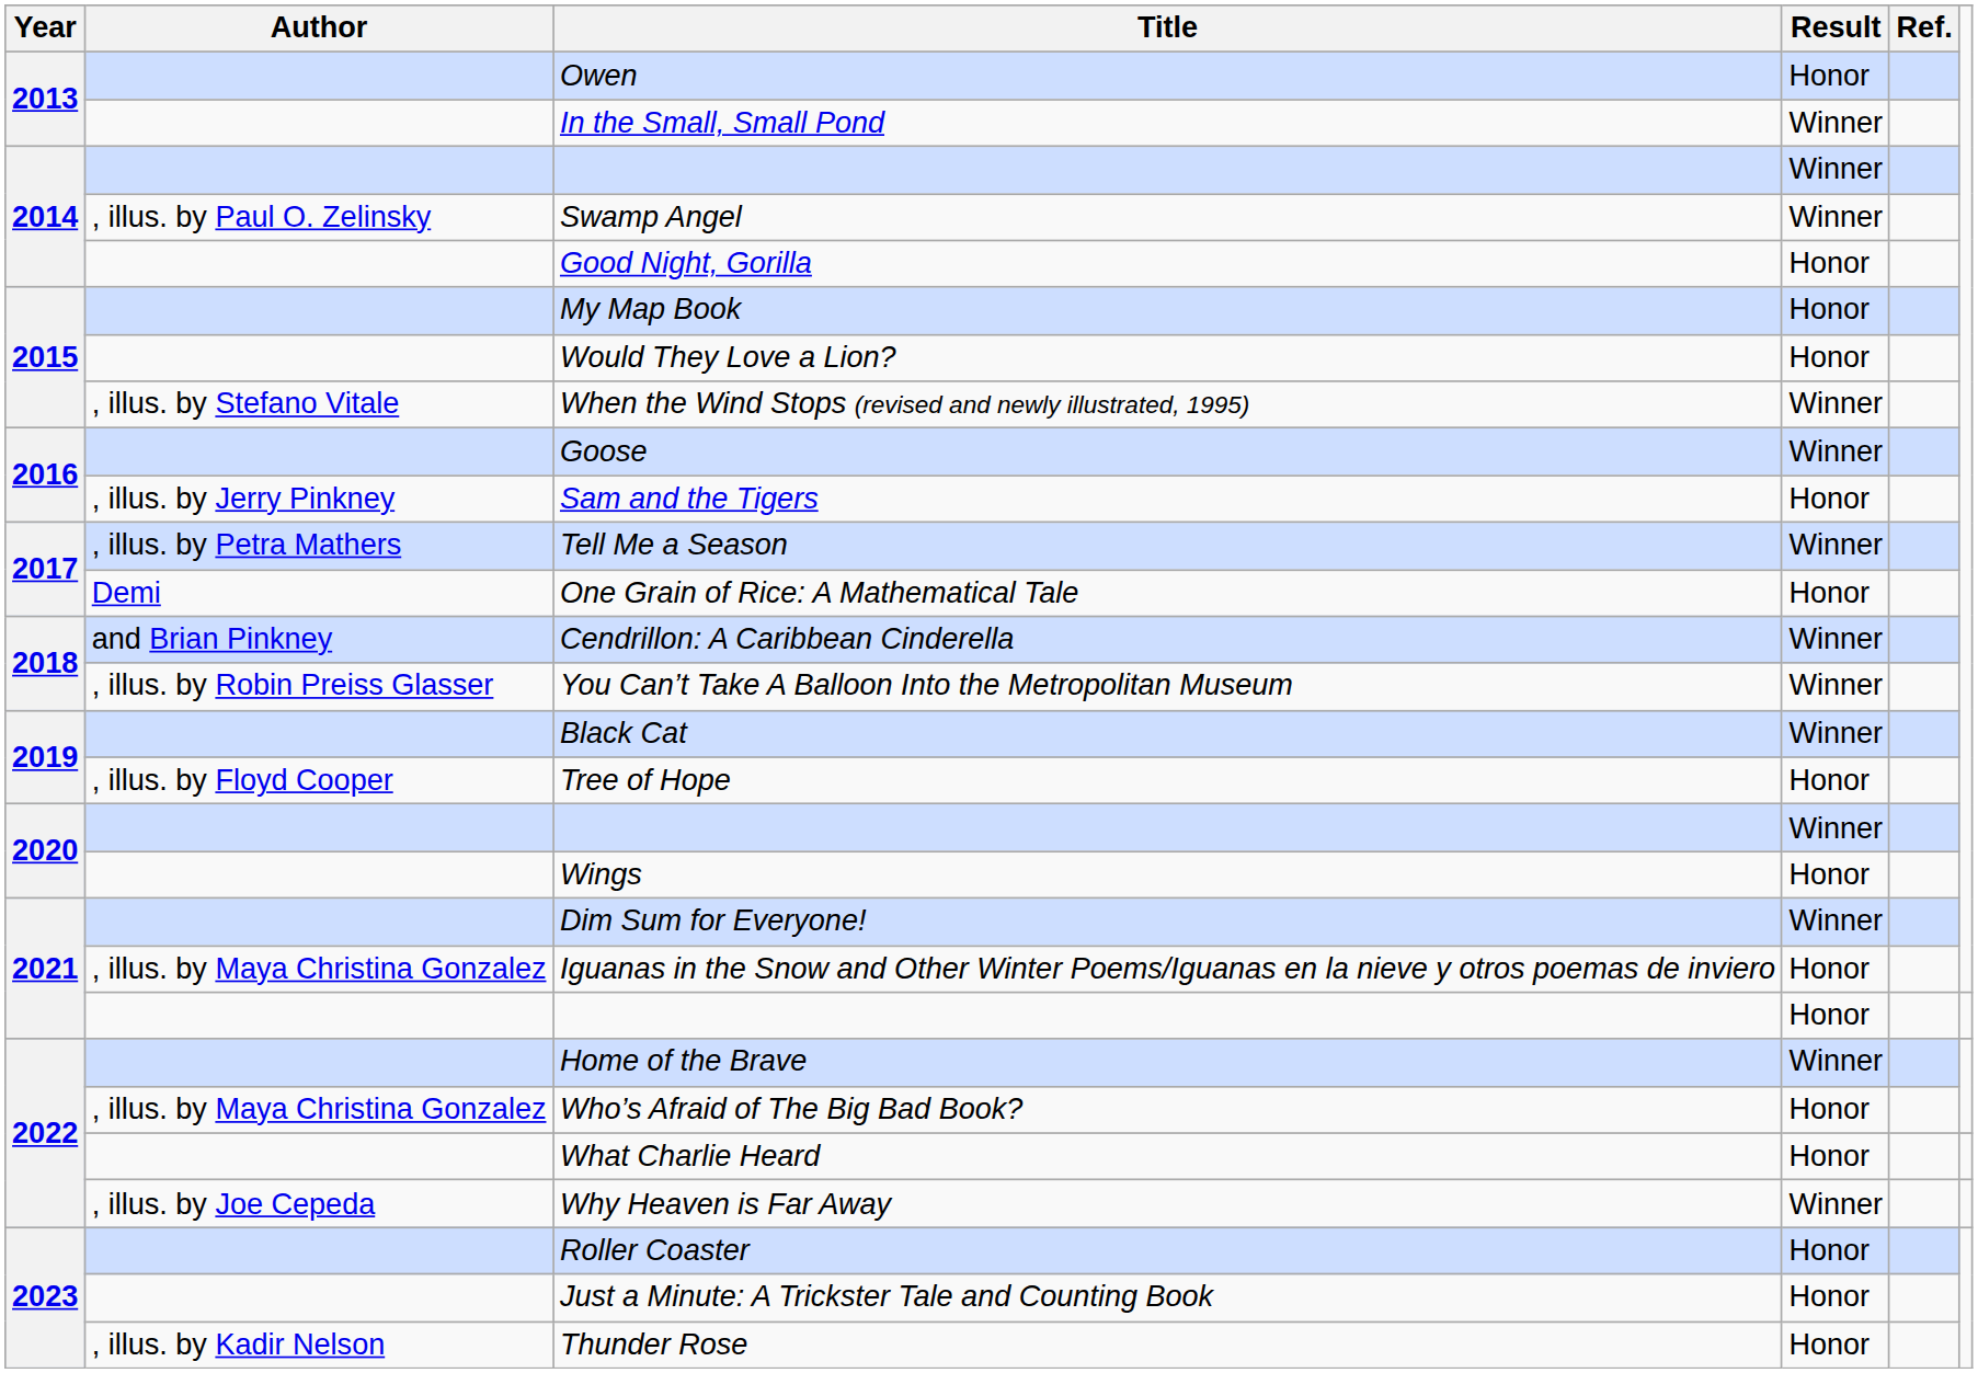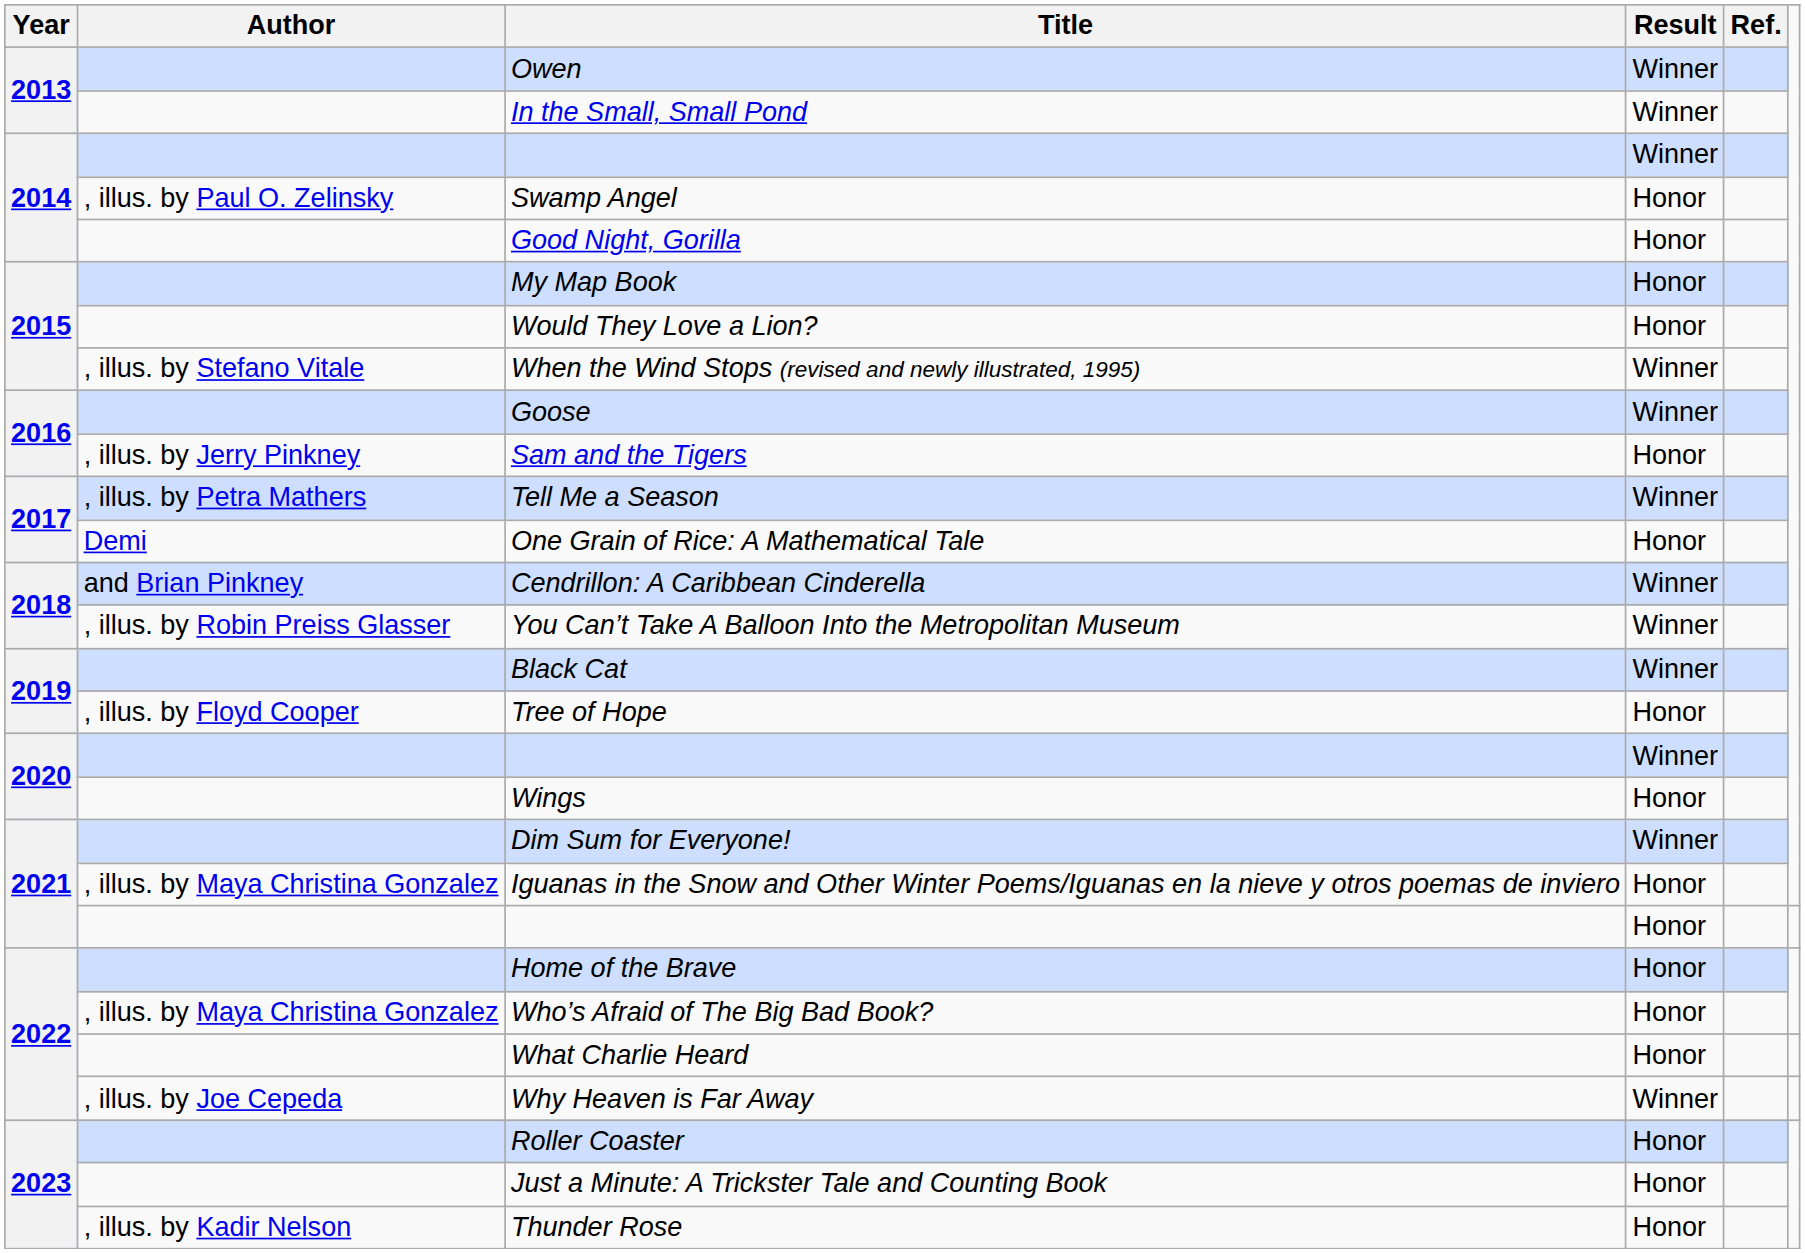Owen | Result: Honor -> Winner
Swamp Angel | Result: Winner -> Honor
Home of the Brave | Result: Winner -> Honor
